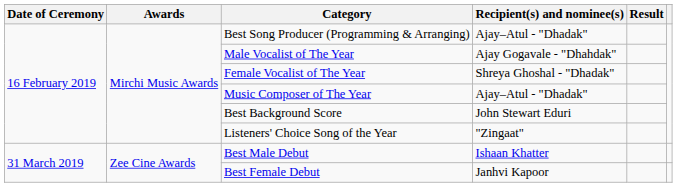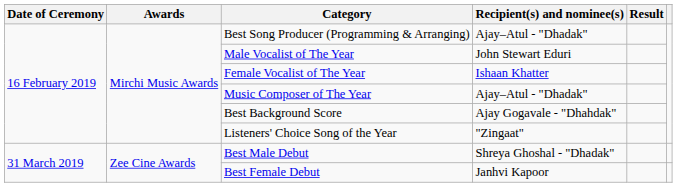Male Vocalist of The Year | Recipient(s) and nominee(s): Ajay Gogavale - "Dhahdak" -> John Stewart Eduri
Female Vocalist of The Year | Recipient(s) and nominee(s): Shreya Ghoshal - "Dhadak" -> Ishaan Khatter
Best Background Score | Recipient(s) and nominee(s): John Stewart Eduri -> Ajay Gogavale - "Dhahdak"
Best Male Debut | Recipient(s) and nominee(s): Ishaan Khatter -> Shreya Ghoshal - "Dhadak"
